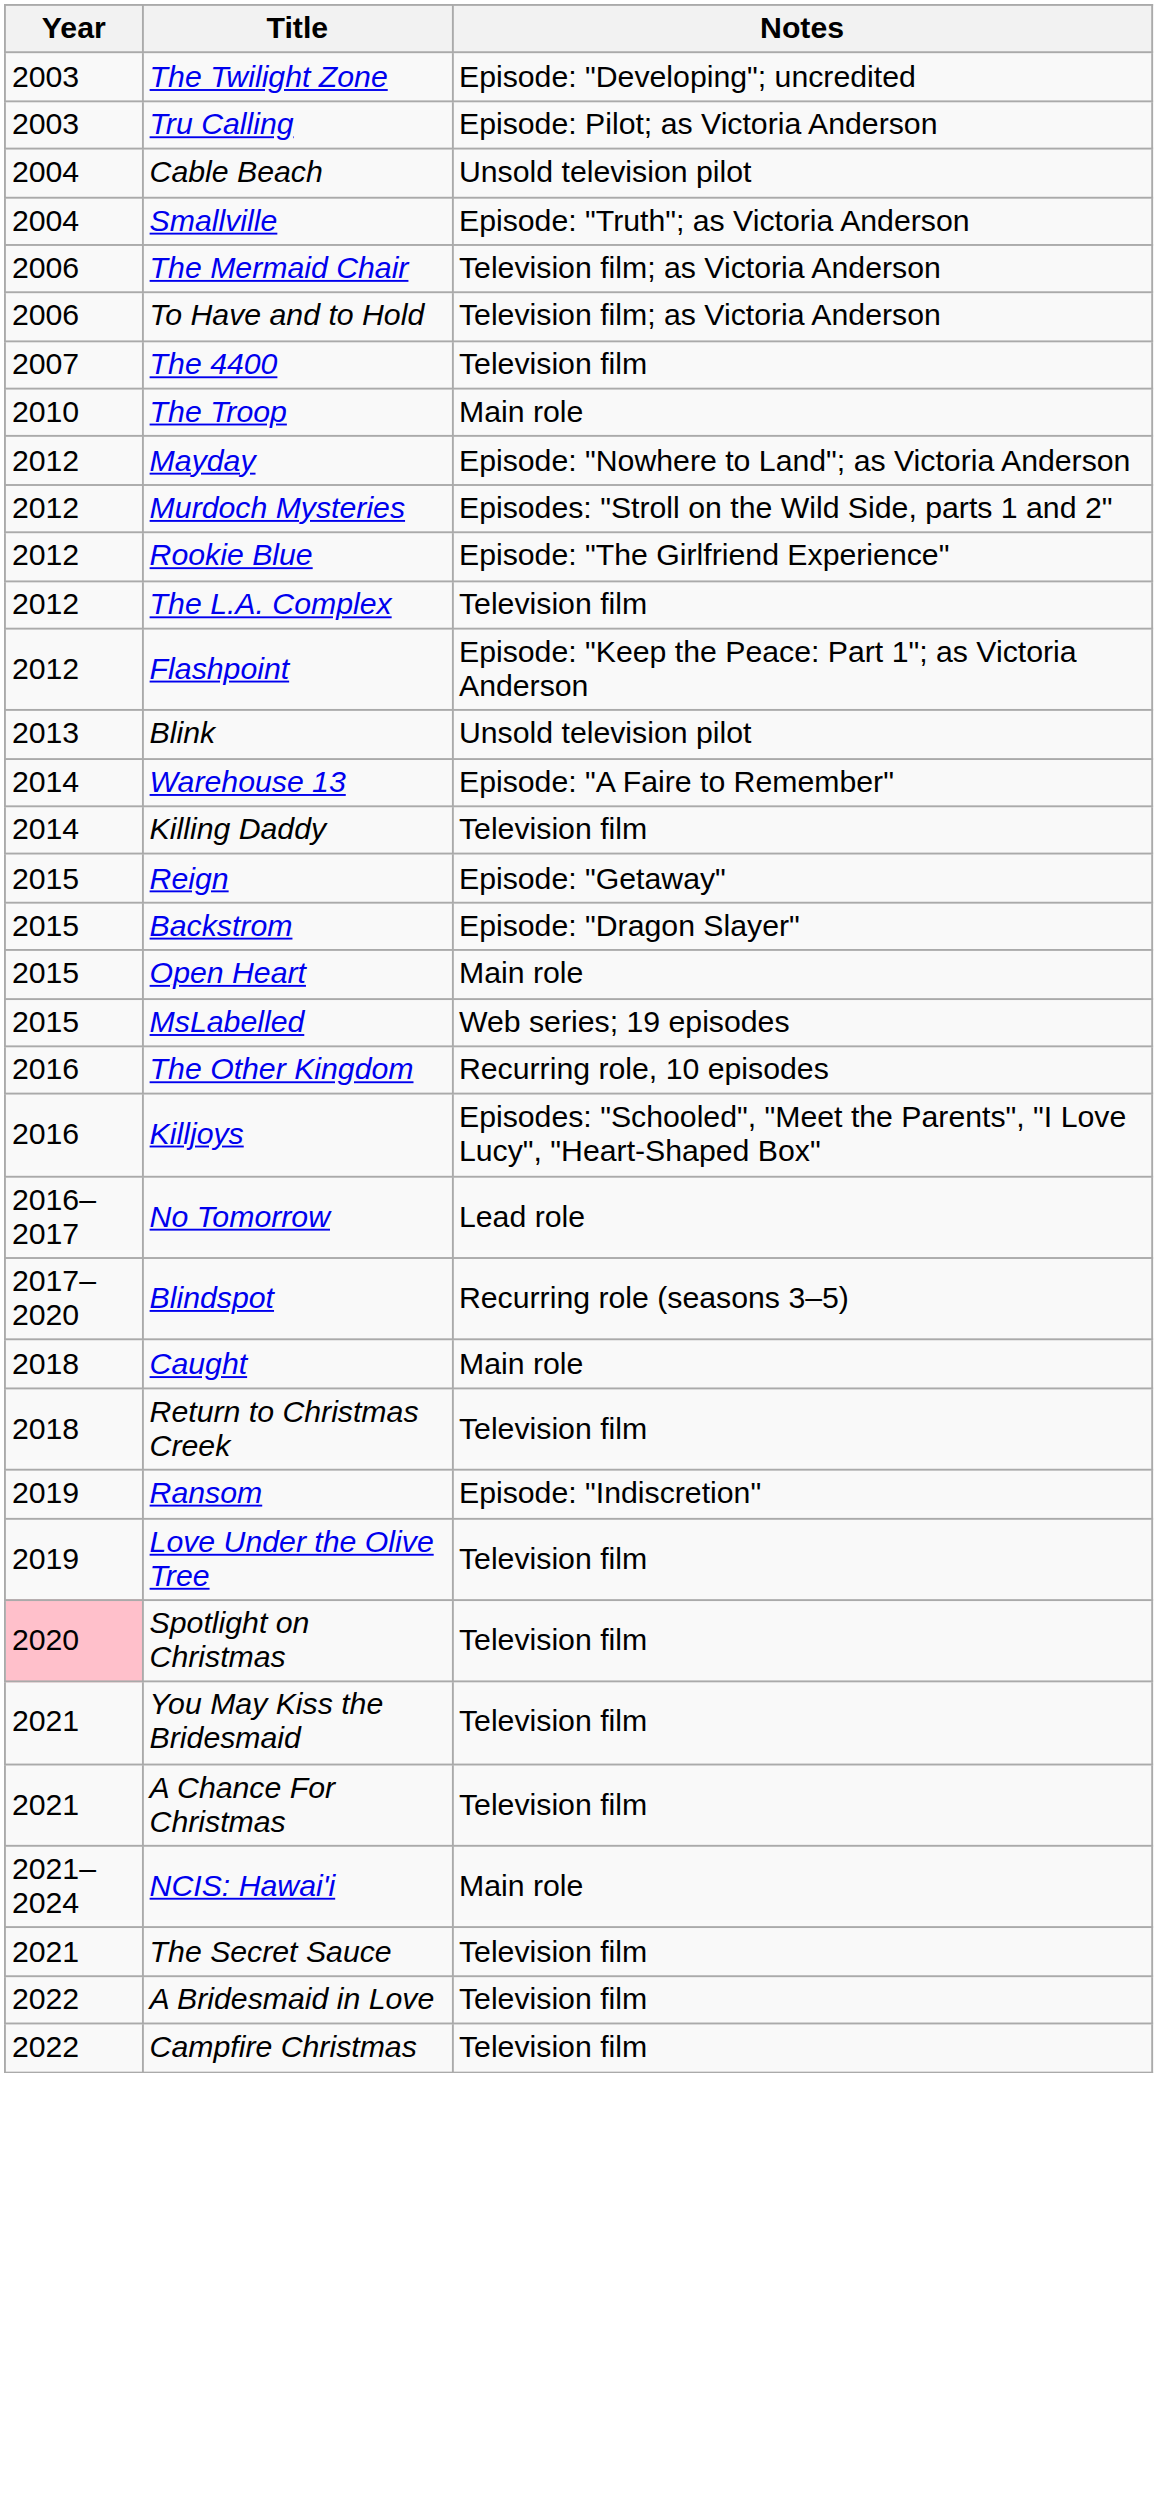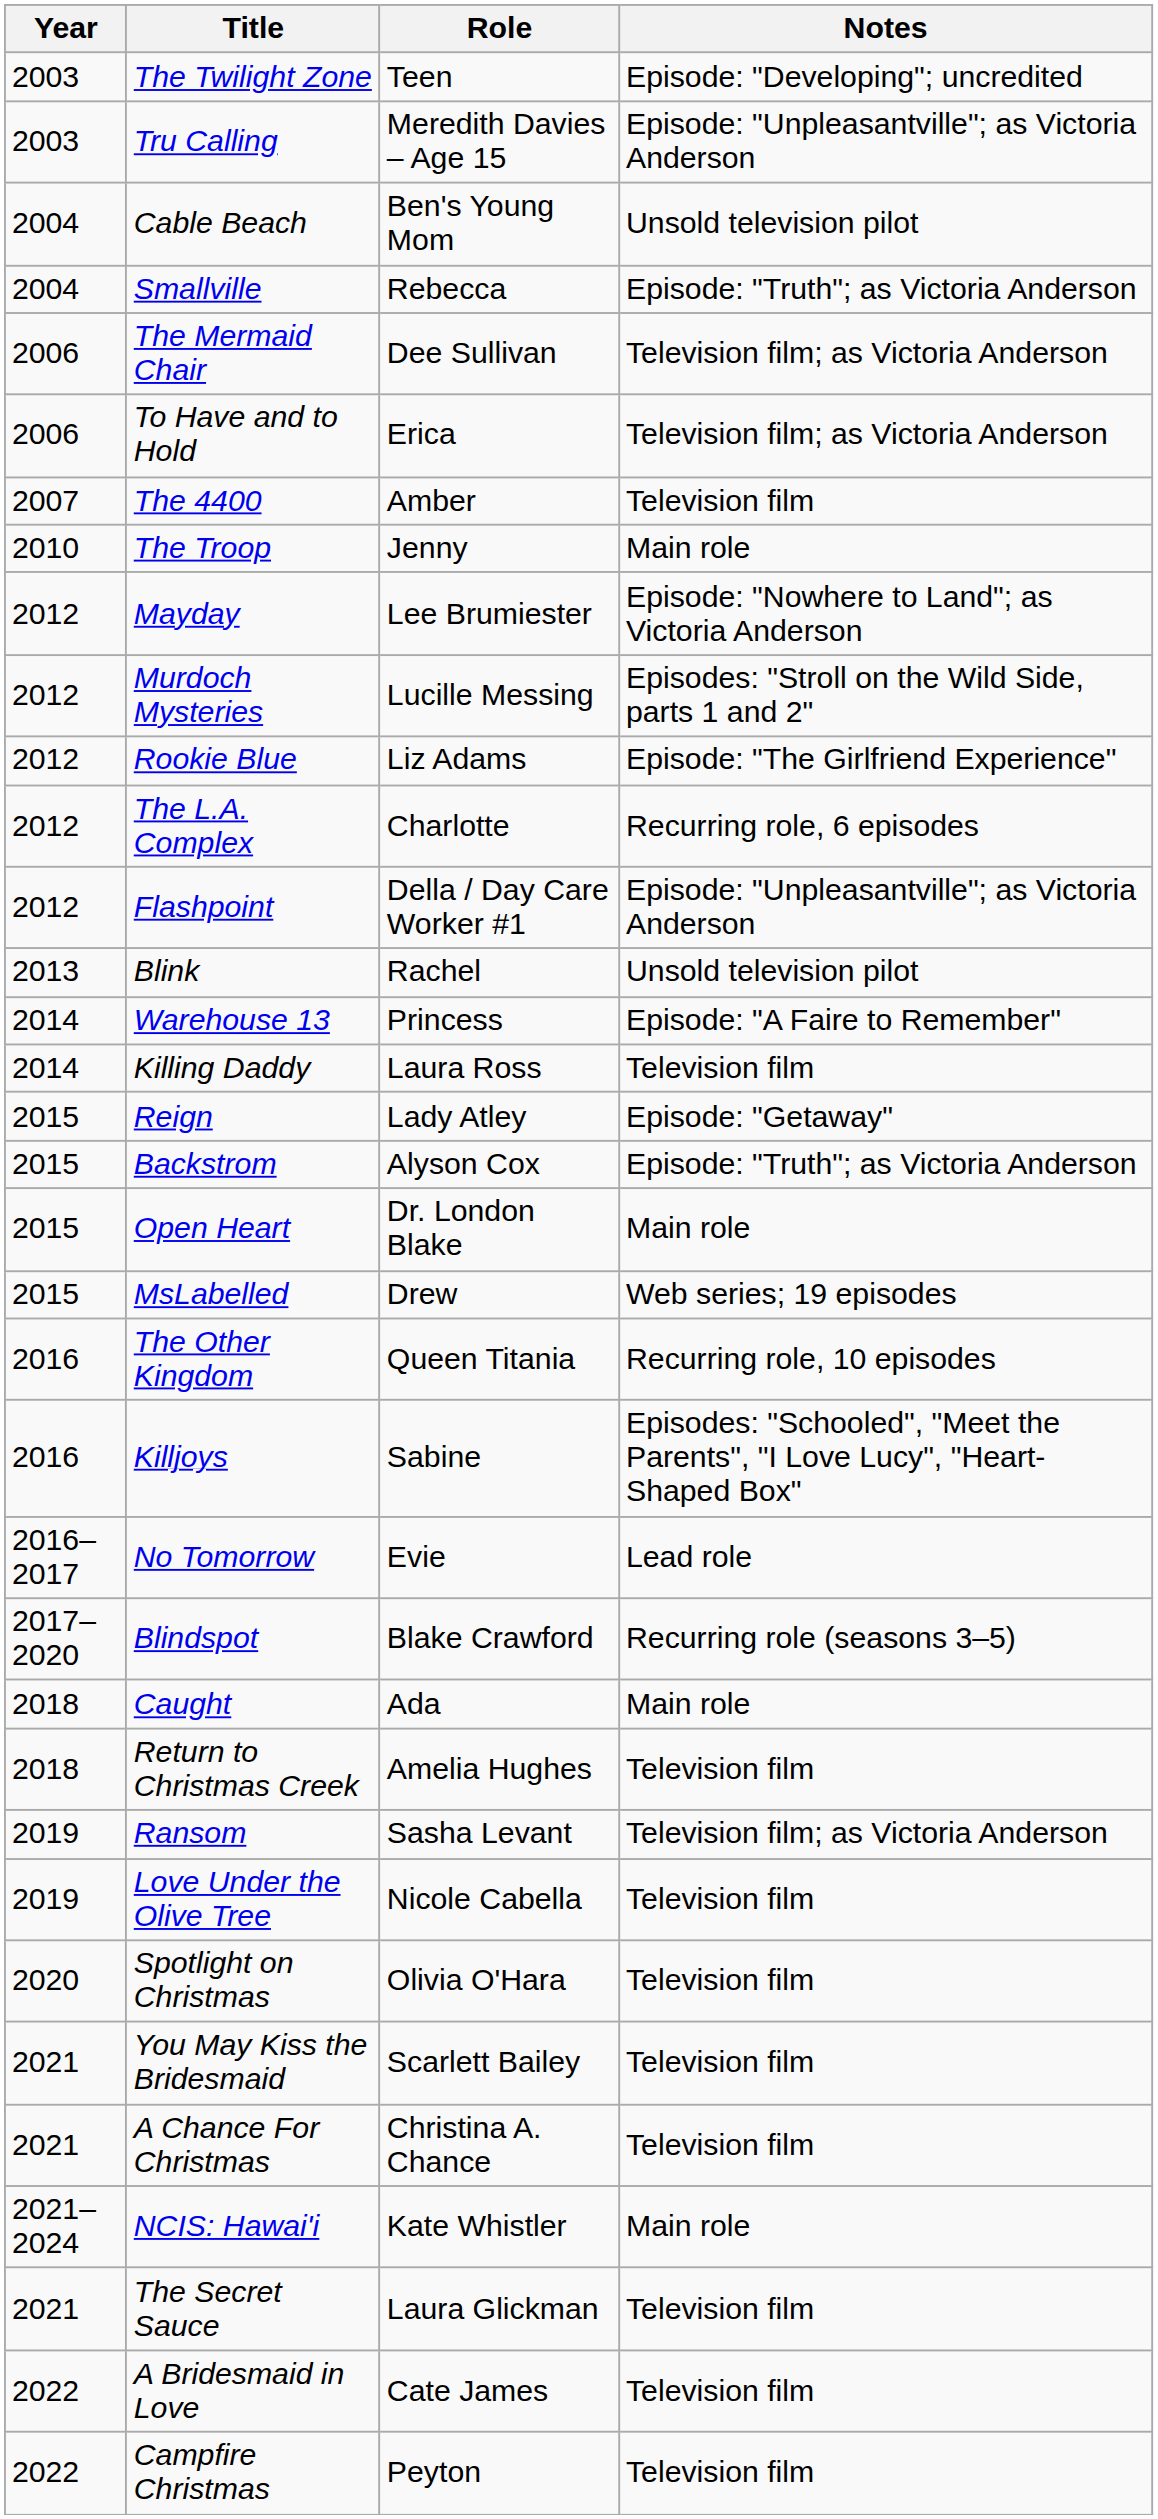+ column: Role | Teen | Meredith Davies – Age 15 | Ben's Young Mom | Rebecca | Dee Sullivan | Erica | Amber | Jenny | Lee Brumiester | Lucille Messing | Liz Adams | Charlotte | Della / Day Care Worker #1 | Rachel | Princess | Laura Ross | Lady Atley | Alyson Cox | Dr. London Blake | Drew | Queen Titania | Sabine | Evie | Blake Crawford | Ada | Amelia Hughes | Sasha Levant | Nicole Cabella | Olivia O'Hara | Scarlett Bailey | Christina A. Chance | Kate Whistler | Laura Glickman | Cate James | Peyton
Tru Calling | Notes: Episode: Pilot; as Victoria Anderson -> Episode: "Unpleasantville"; as Victoria Anderson
The L.A. Complex | Notes: Television film -> Recurring role, 6 episodes
Flashpoint | Notes: Episode: "Keep the Peace: Part 1"; as Victoria Anderson -> Episode: "Unpleasantville"; as Victoria Anderson
Backstrom | Notes: Episode: "Dragon Slayer" -> Episode: "Truth"; as Victoria Anderson
Ransom | Notes: Episode: "Indiscretion" -> Television film; as Victoria Anderson
Spotlight on Christmas | Year: pink background -> no background
